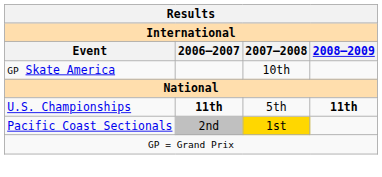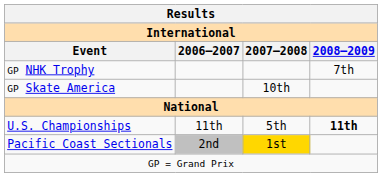+ row: GP NHK Trophy | 7th
U.S. Championships | 2006–2007: bold -> normal
